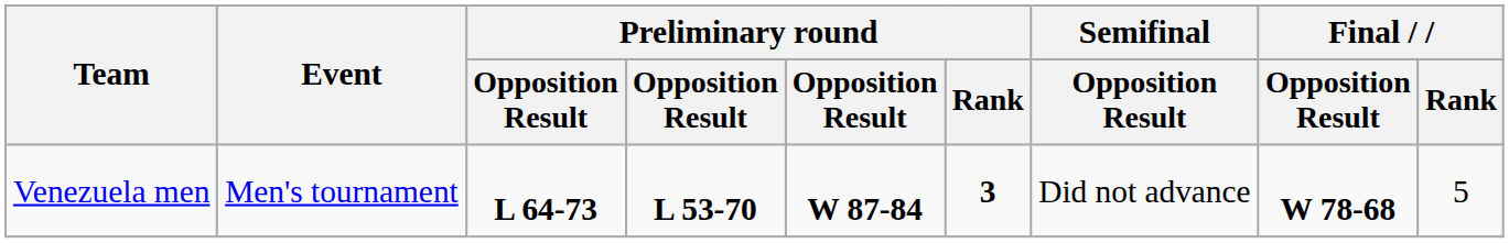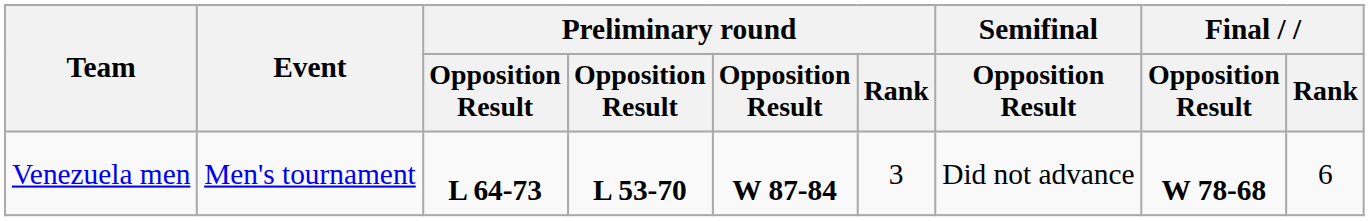Venezuela men | Preliminary round / Rank: bold -> normal
Venezuela men | Final / Rank: 5 -> 6
